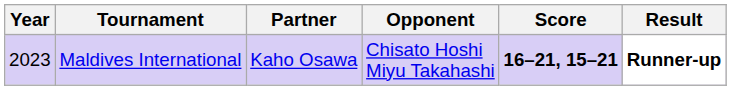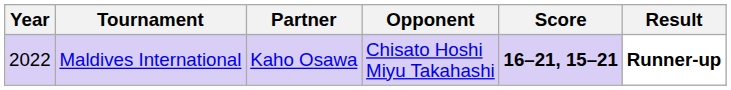Maldives International | Year: 2023 -> 2022
